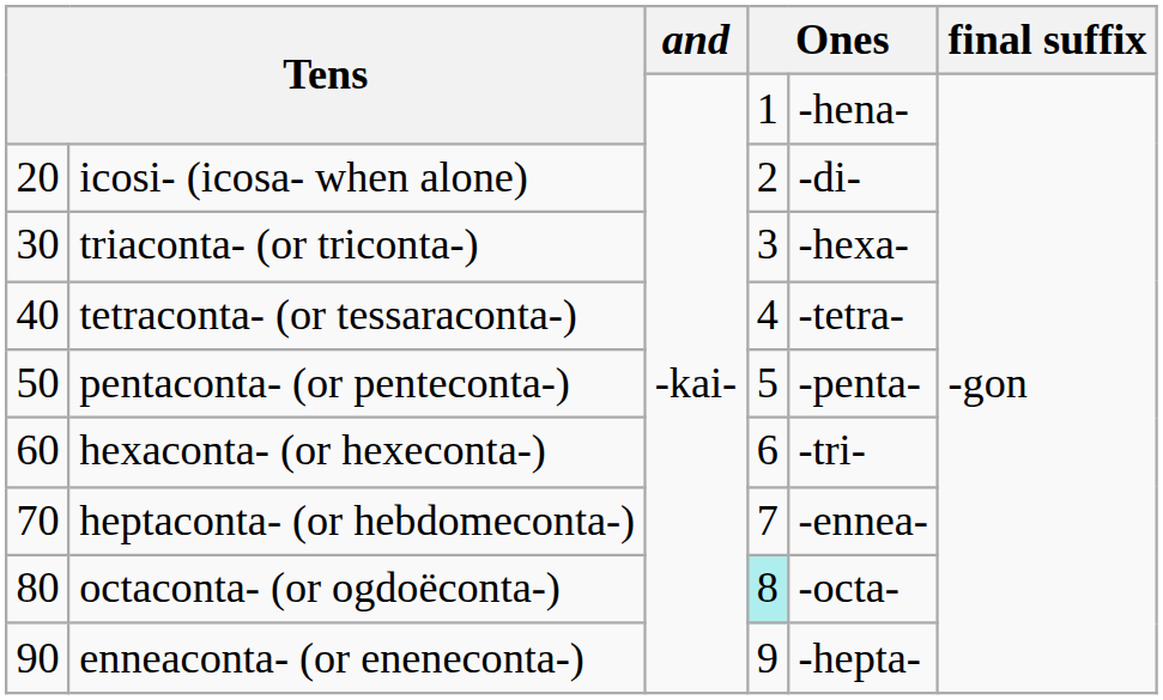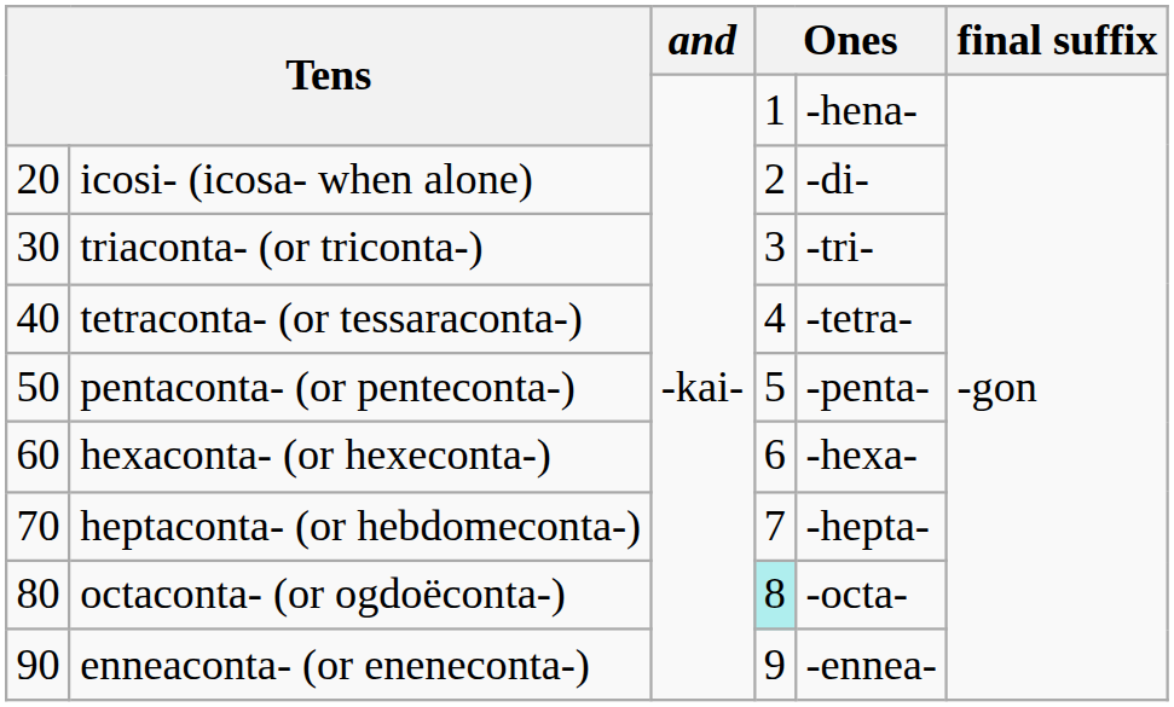triaconta- (or triconta-) | column 5: -hexa- -> -tri-
hexaconta- (or hexeconta-) | column 5: -tri- -> -hexa-
heptaconta- (or hebdomeconta-) | column 5: -ennea- -> -hepta-
enneaconta- (or eneneconta-) | column 5: -hepta- -> -ennea-
